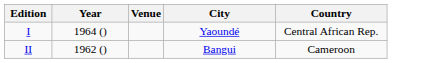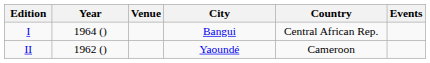+ column: Events
I | City: Yaoundé -> Bangui
II | City: Bangui -> Yaoundé
